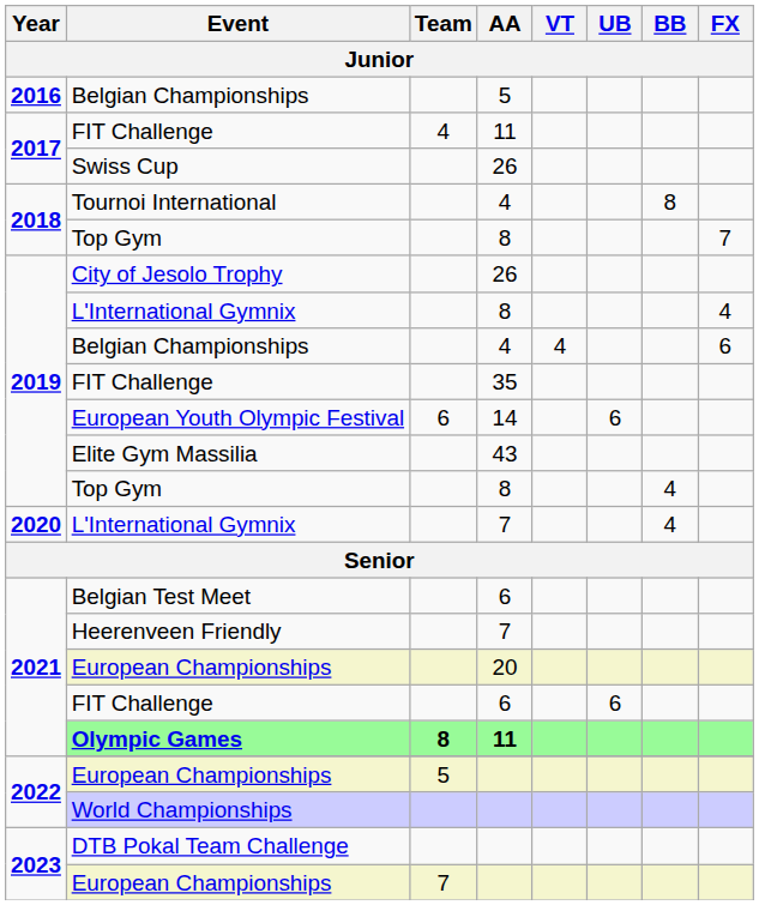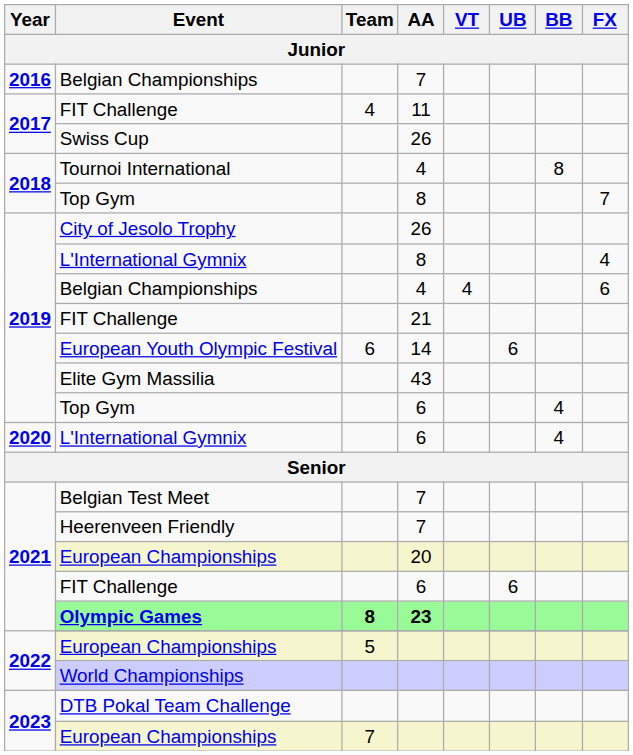2016 / Belgian Championships | AA: 5 -> 7
2019 / FIT Challenge | AA: 35 -> 21
2019 / Top Gym | AA: 8 -> 6
2020 / L'International Gymnix | AA: 7 -> 6
Belgian Test Meet | AA: 6 -> 7
Olympic Games | AA: 11 -> 23
